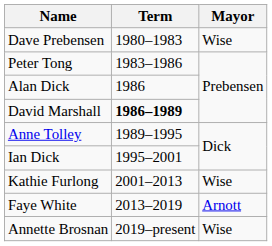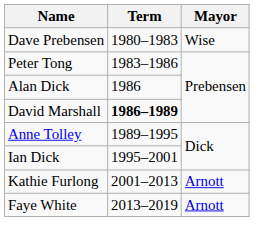Kathie Furlong | Mayor: Wise -> Arnott
- row: Annette Brosnan | 2019–present | Wise
